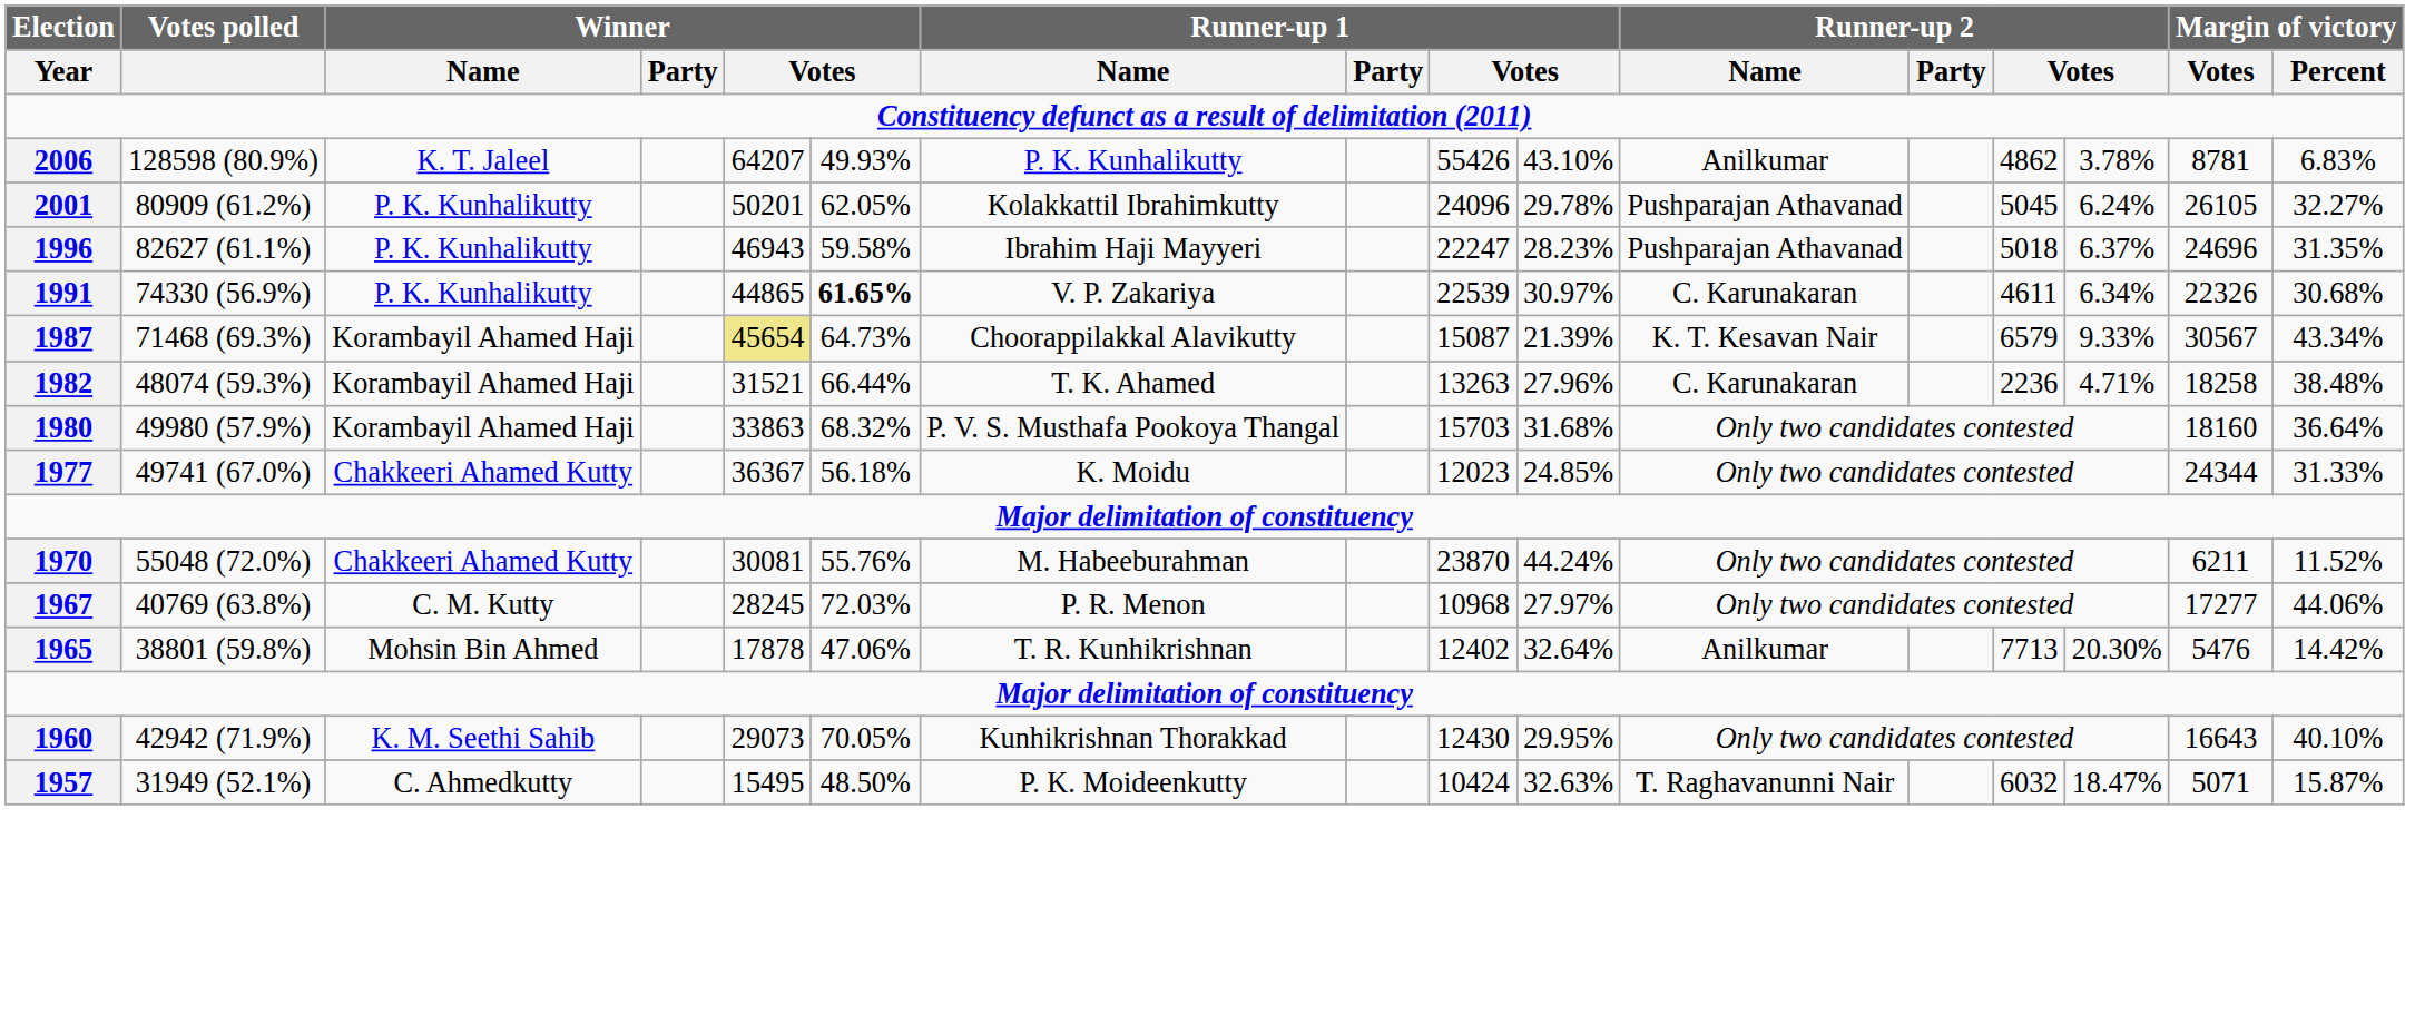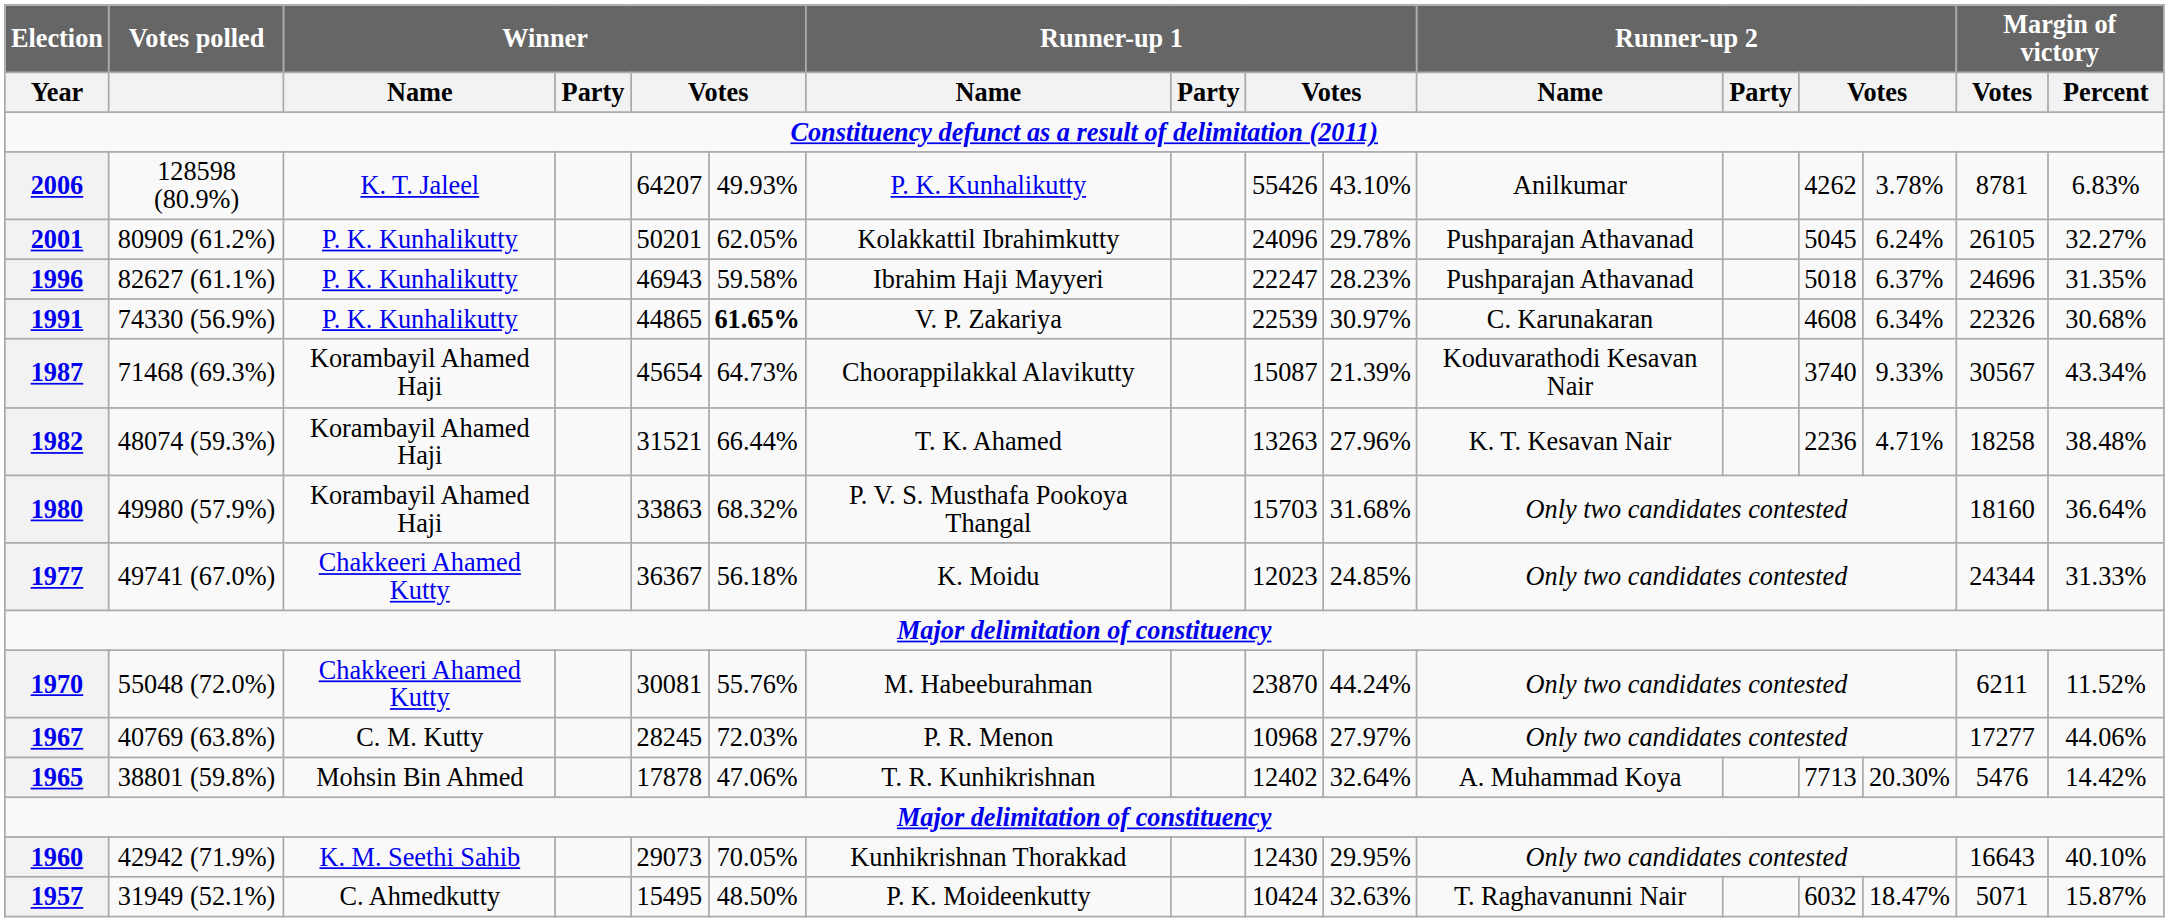2006 | column 13: 4862 -> 4262
1991 | column 13: 4611 -> 4608
1987 | column 5: khaki background -> no background
1987 | Runner-up 2 / Name: K. T. Kesavan Nair -> Koduvarathodi Kesavan Nair
1987 | column 13: 6579 -> 3740
1982 | Runner-up 2 / Name: C. Karunakaran -> K. T. Kesavan Nair
1965 | Runner-up 2 / Name: Anilkumar -> A. Muhammad Koya
